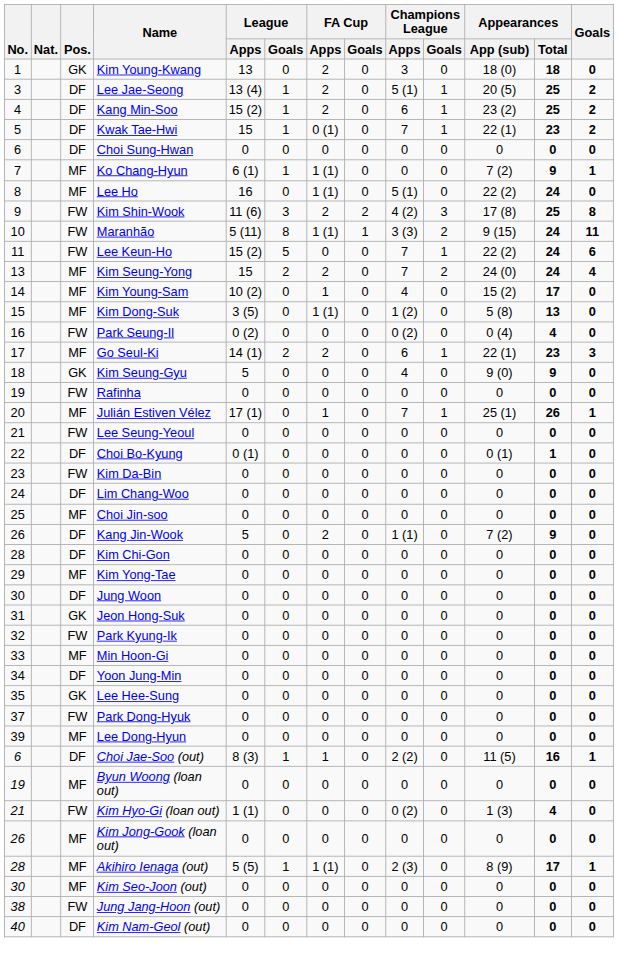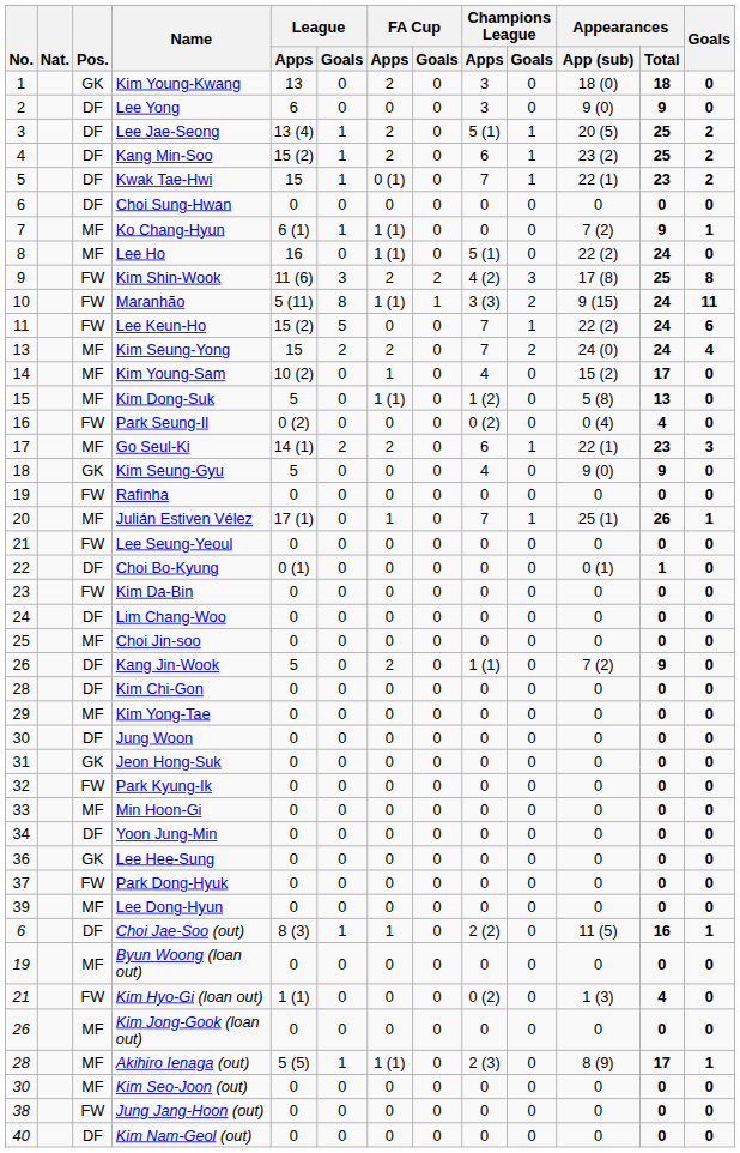+ row: 2 | DF | Lee Yong | 6 | 0 | 0 | 0 | 3 | 0 | 9 (0) | 9 | 0
Kim Dong-Suk | League / Apps: 3 (5) -> 5
Lee Hee-Sung | No.: 35 -> 36
